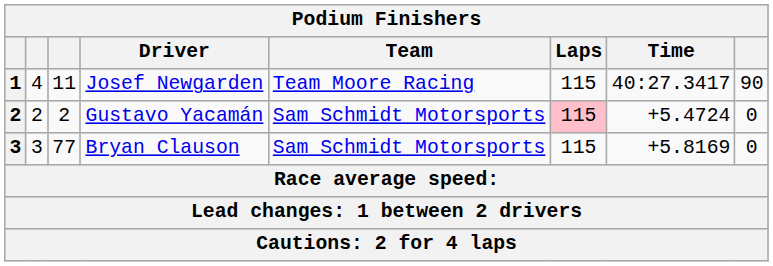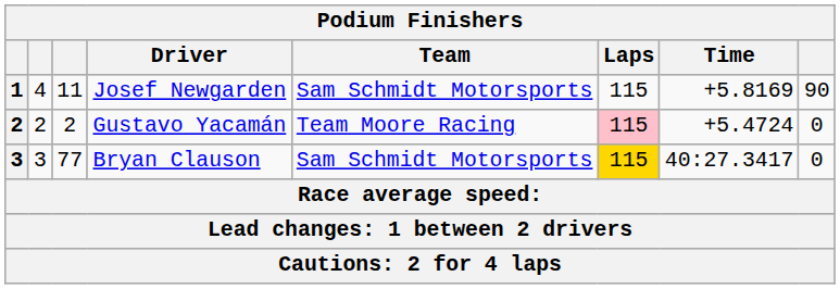Josef Newgarden | Team: Team Moore Racing -> Sam Schmidt Motorsports
Josef Newgarden | Time: 40:27.3417 -> +5.8169
Gustavo Yacamán | Team: Sam Schmidt Motorsports -> Team Moore Racing
Bryan Clauson | Laps: no background -> gold background
Bryan Clauson | Time: +5.8169 -> 40:27.3417
